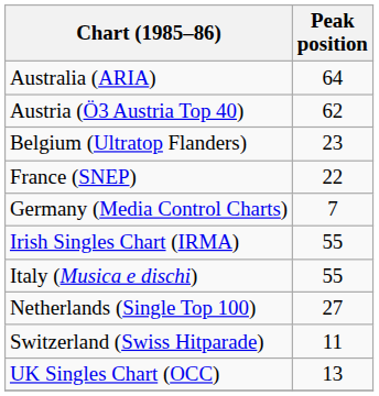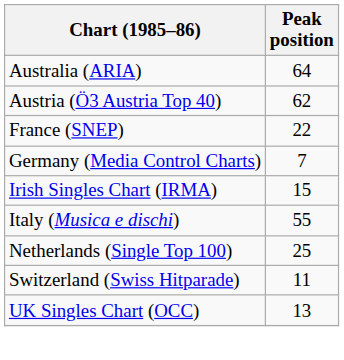- row: Belgium (Ultratop Flanders) | 23
Irish Singles Chart (IRMA) | Peak position: 55 -> 15
Netherlands (Single Top 100) | Peak position: 27 -> 25
